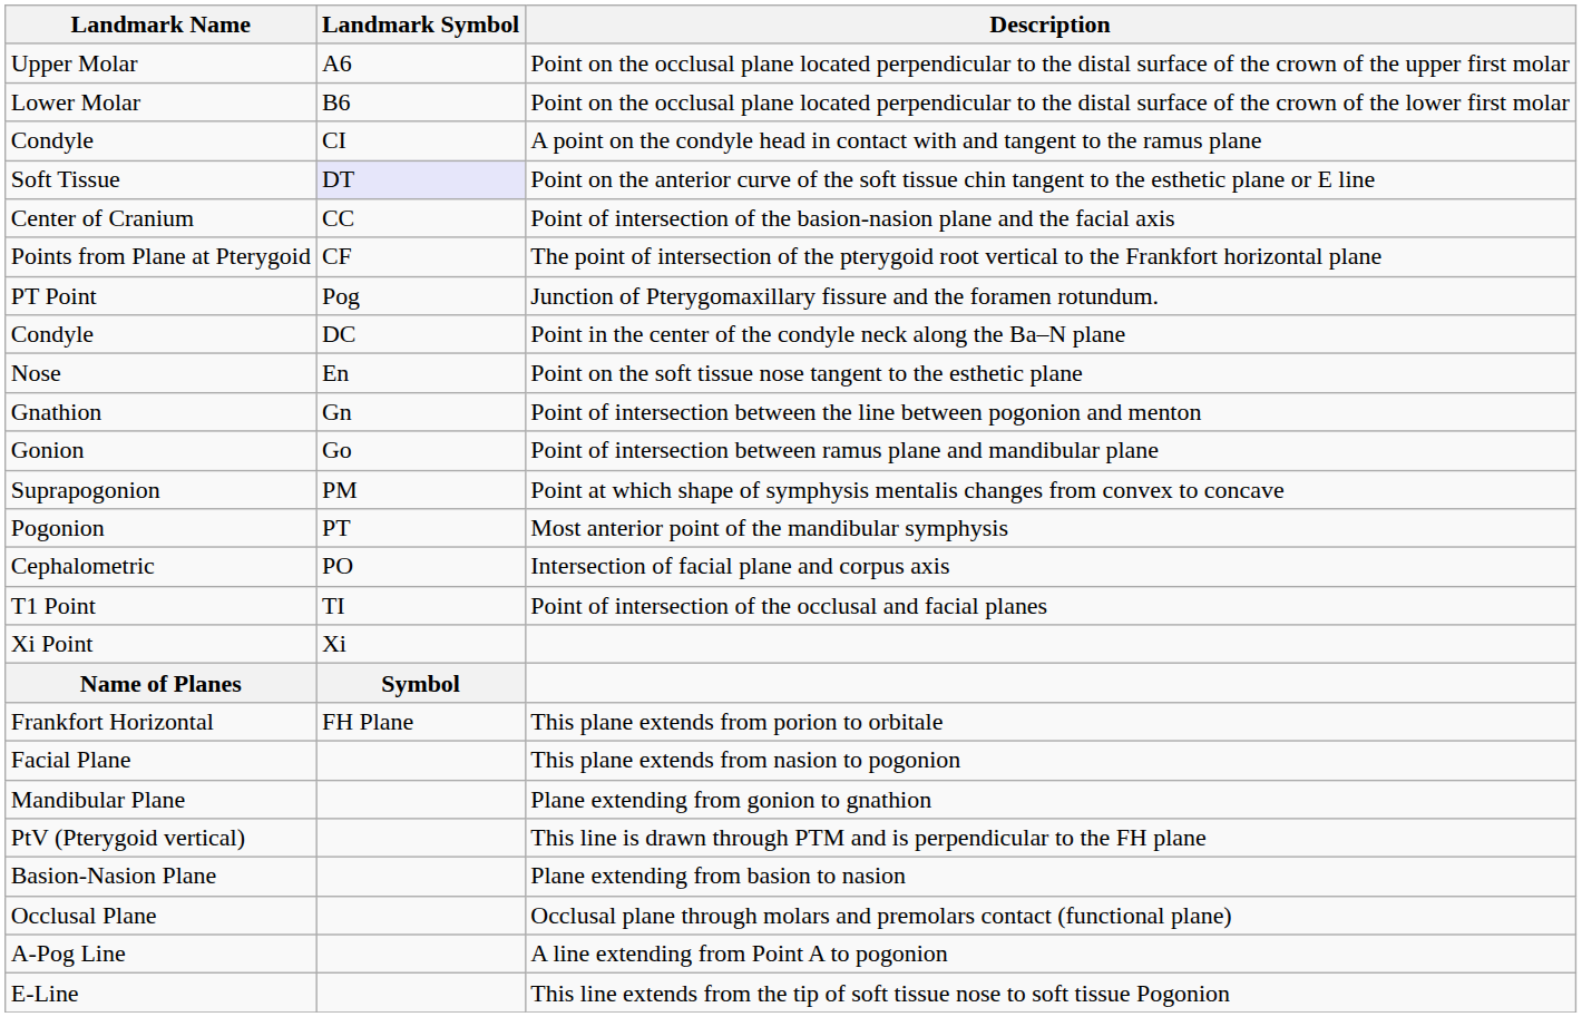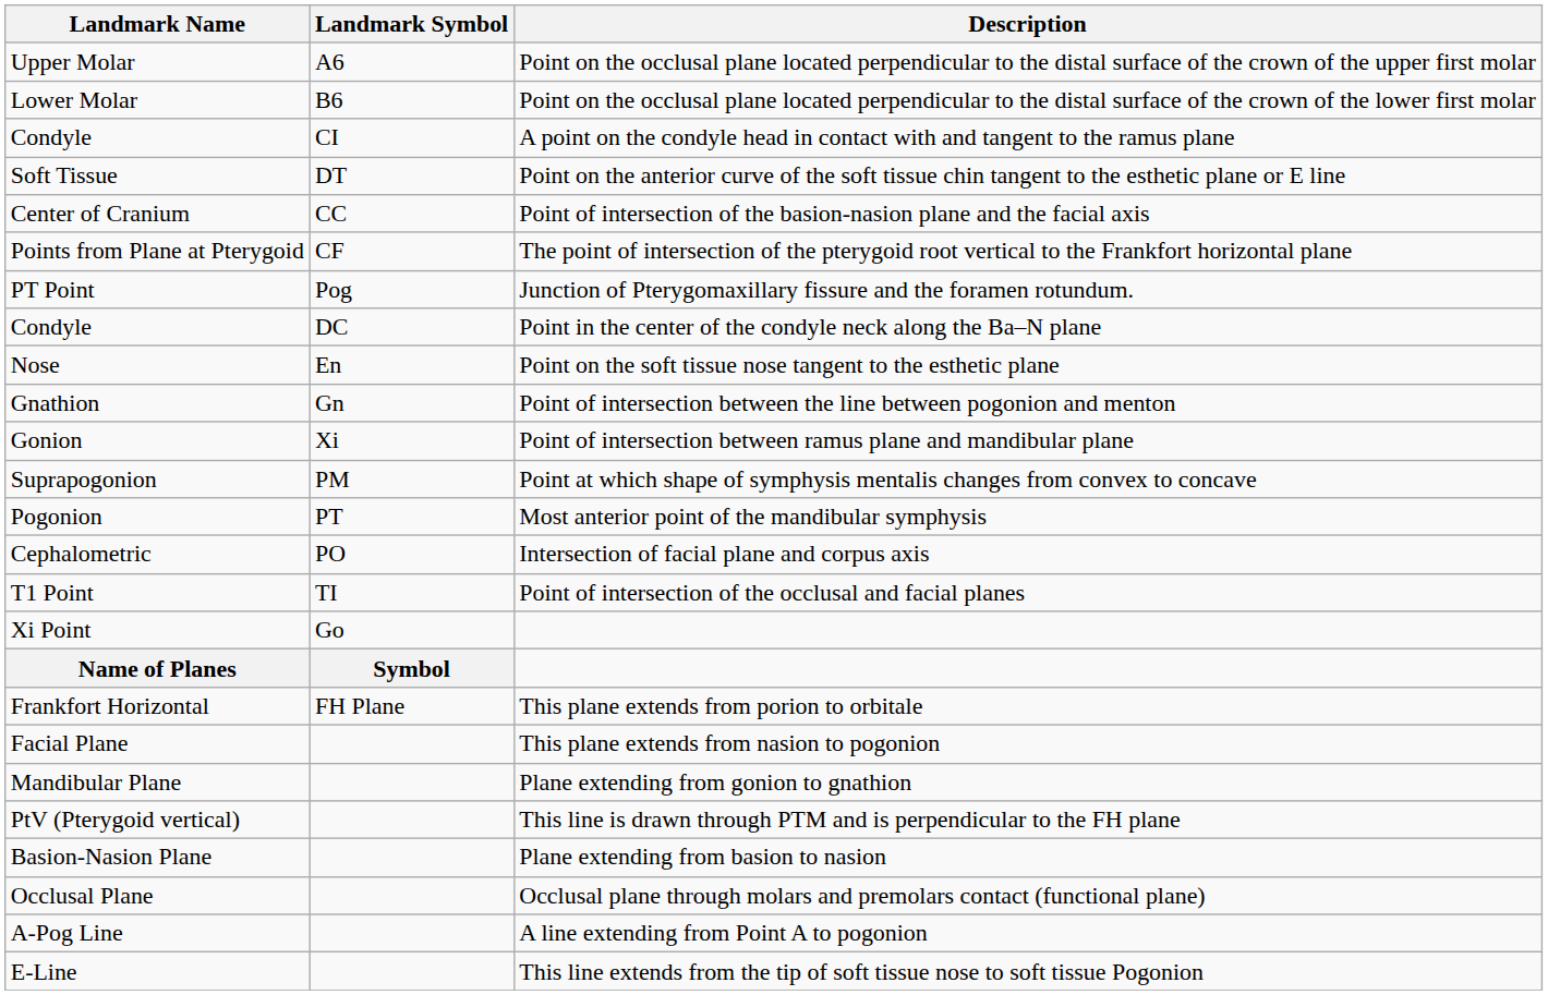Soft Tissue | Landmark Symbol: lavender background -> no background
Gonion | Landmark Symbol: Go -> Xi
Xi Point | Landmark Symbol: Xi -> Go
